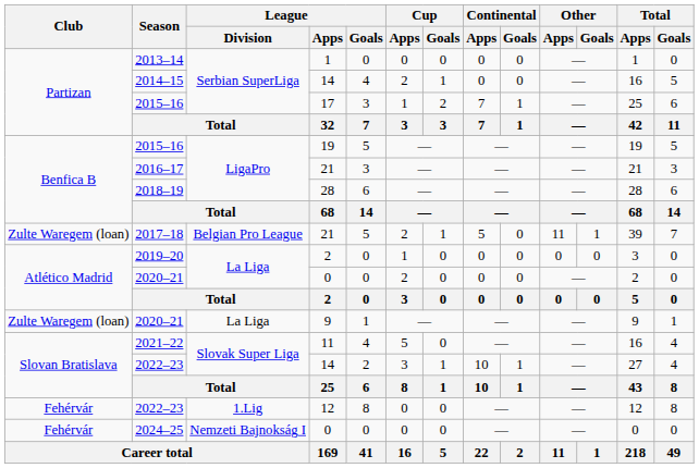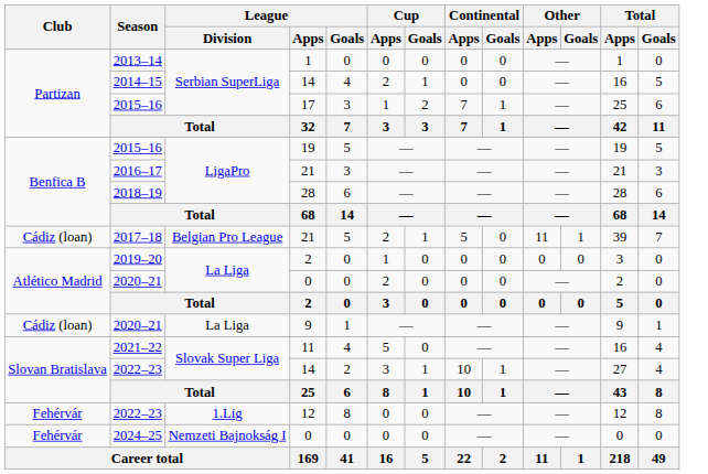2017–18 | Club: Zulte Waregem (loan) -> Cádiz (loan)
2020–21 / 9 | Club: Zulte Waregem (loan) -> Cádiz (loan)
